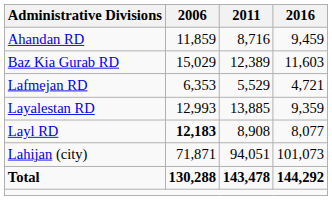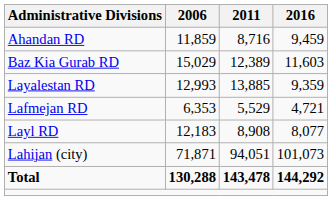rows swapped: Lafmejan RD <-> Layalestan RD
Layl RD | 2006: bold -> normal
